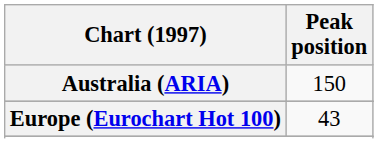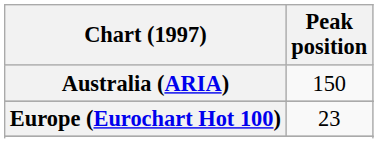Europe (Eurochart Hot 100) | Peak position: 43 -> 23
